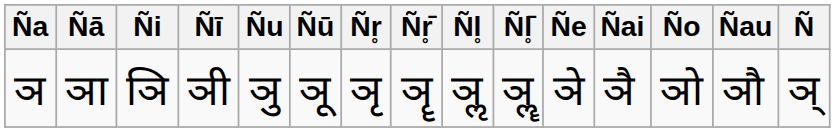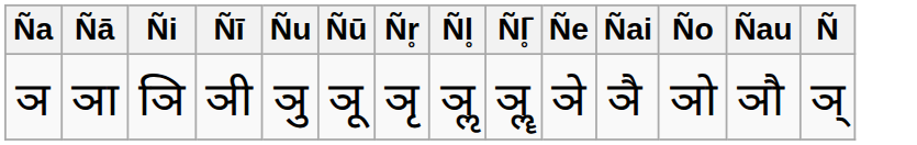- column: Ñr̥̄ | ञॄ
